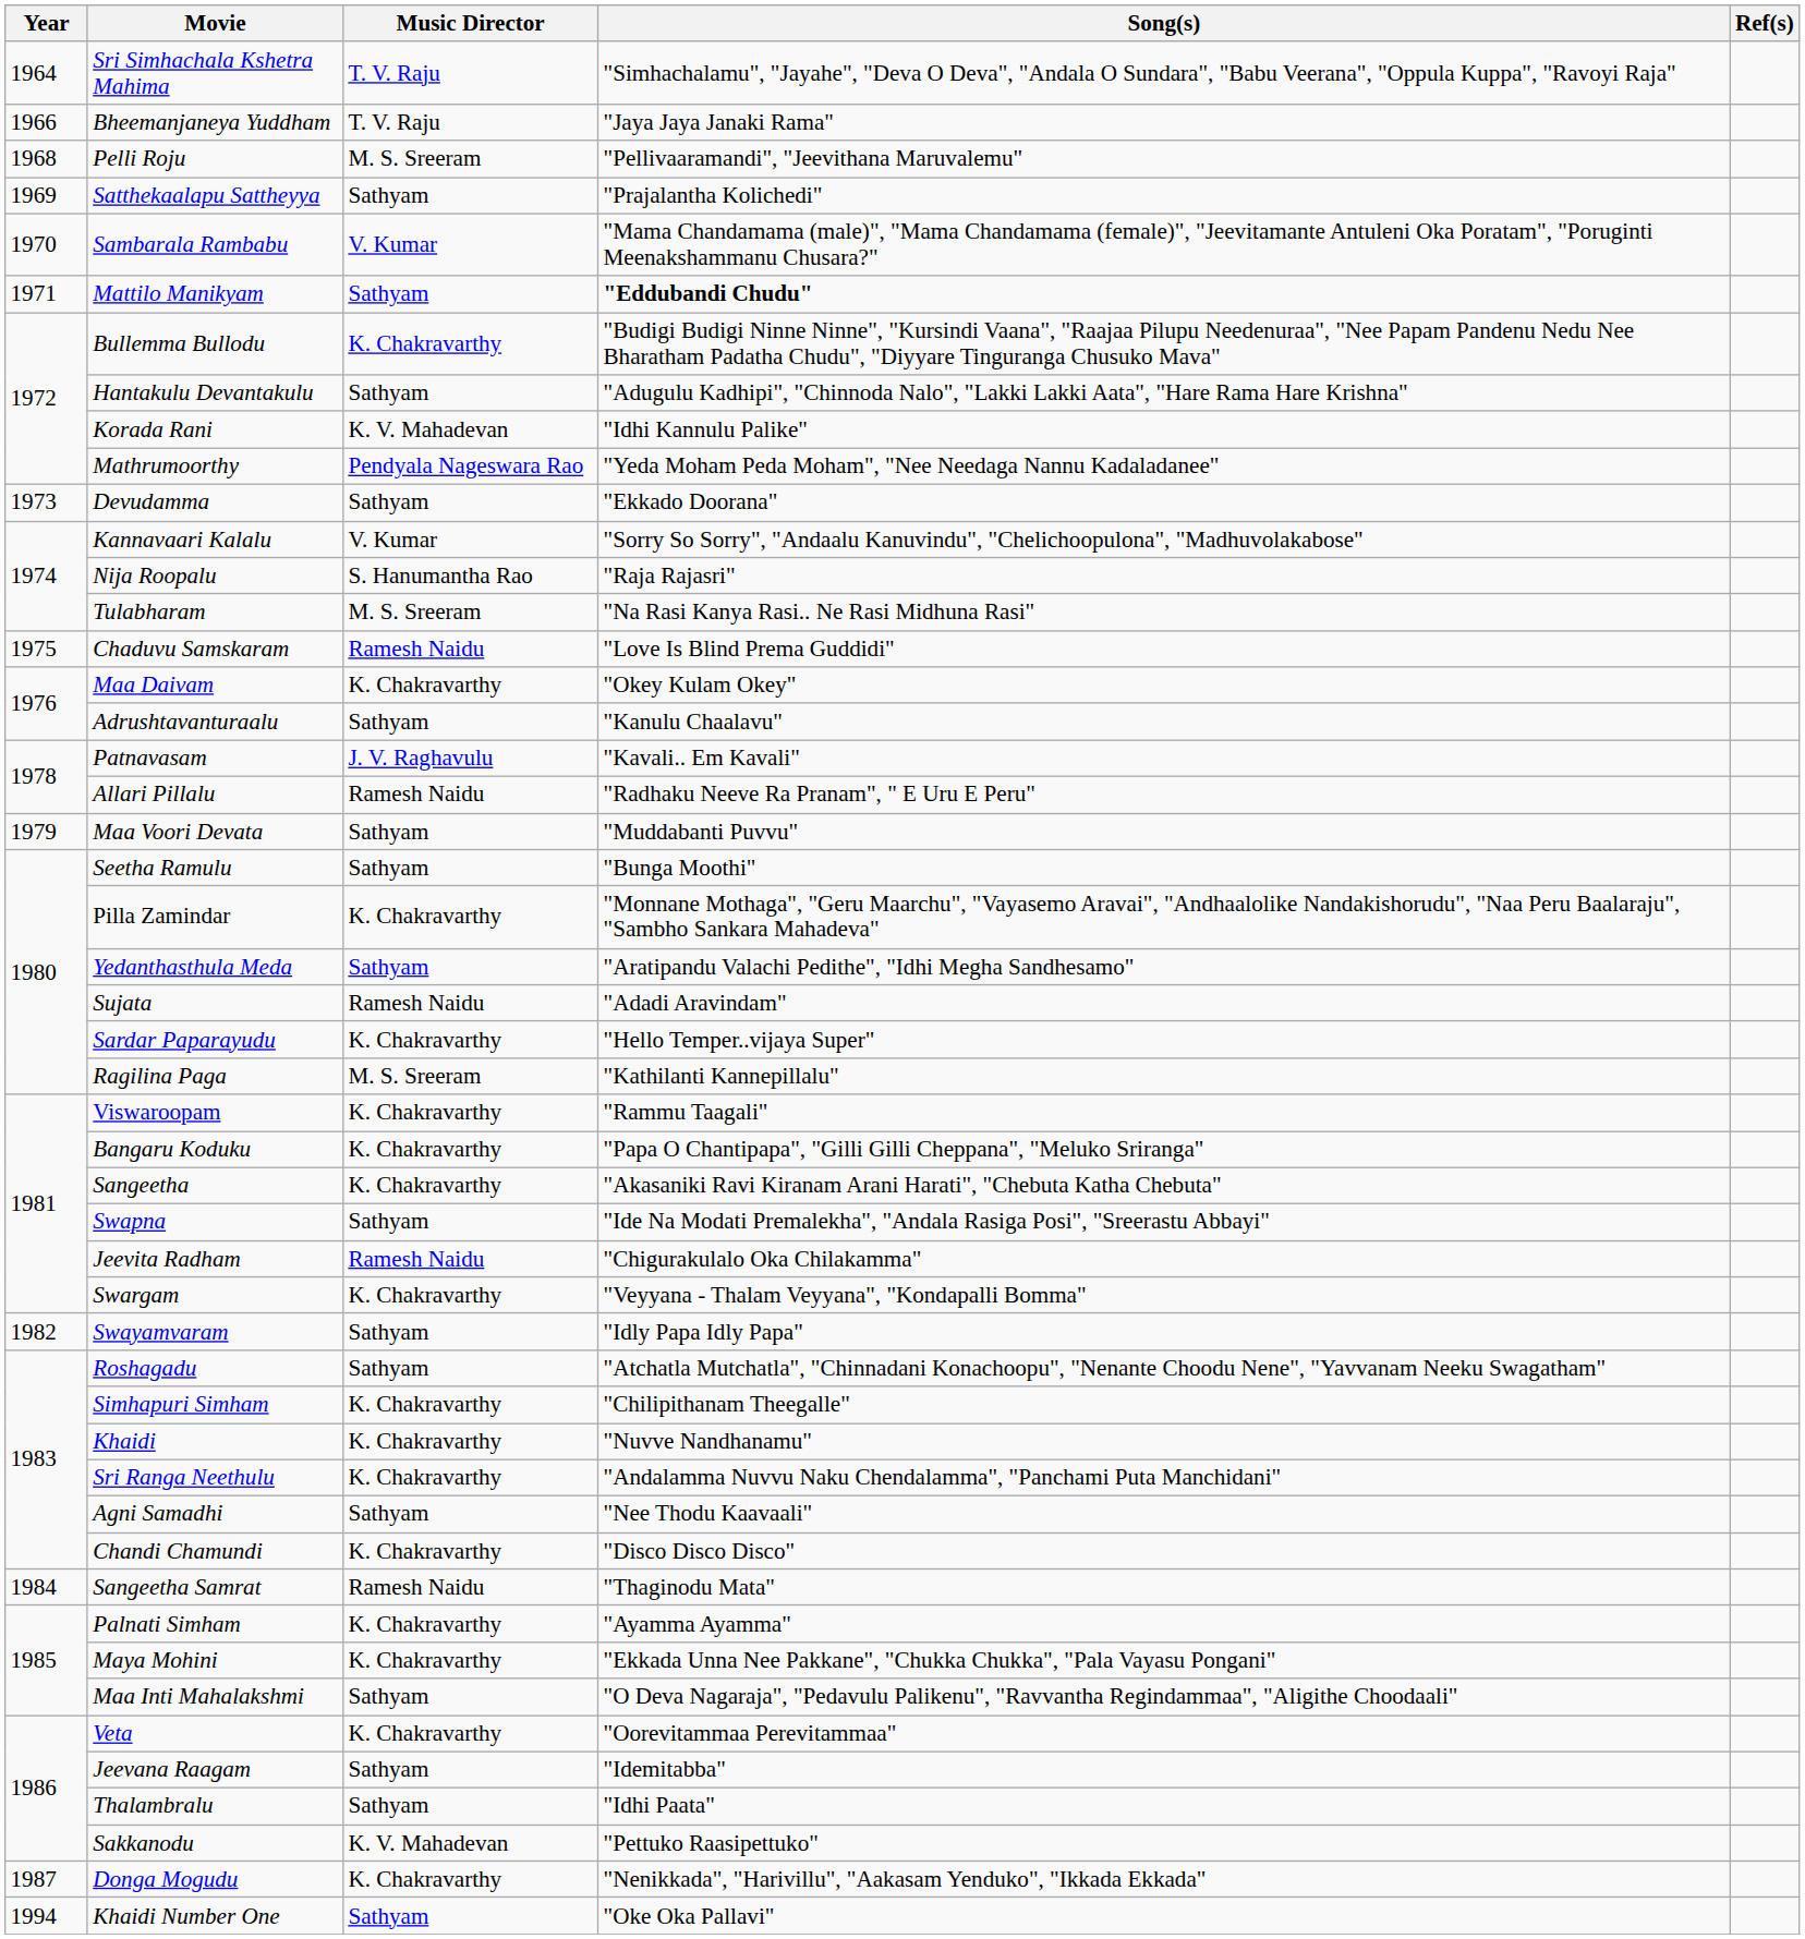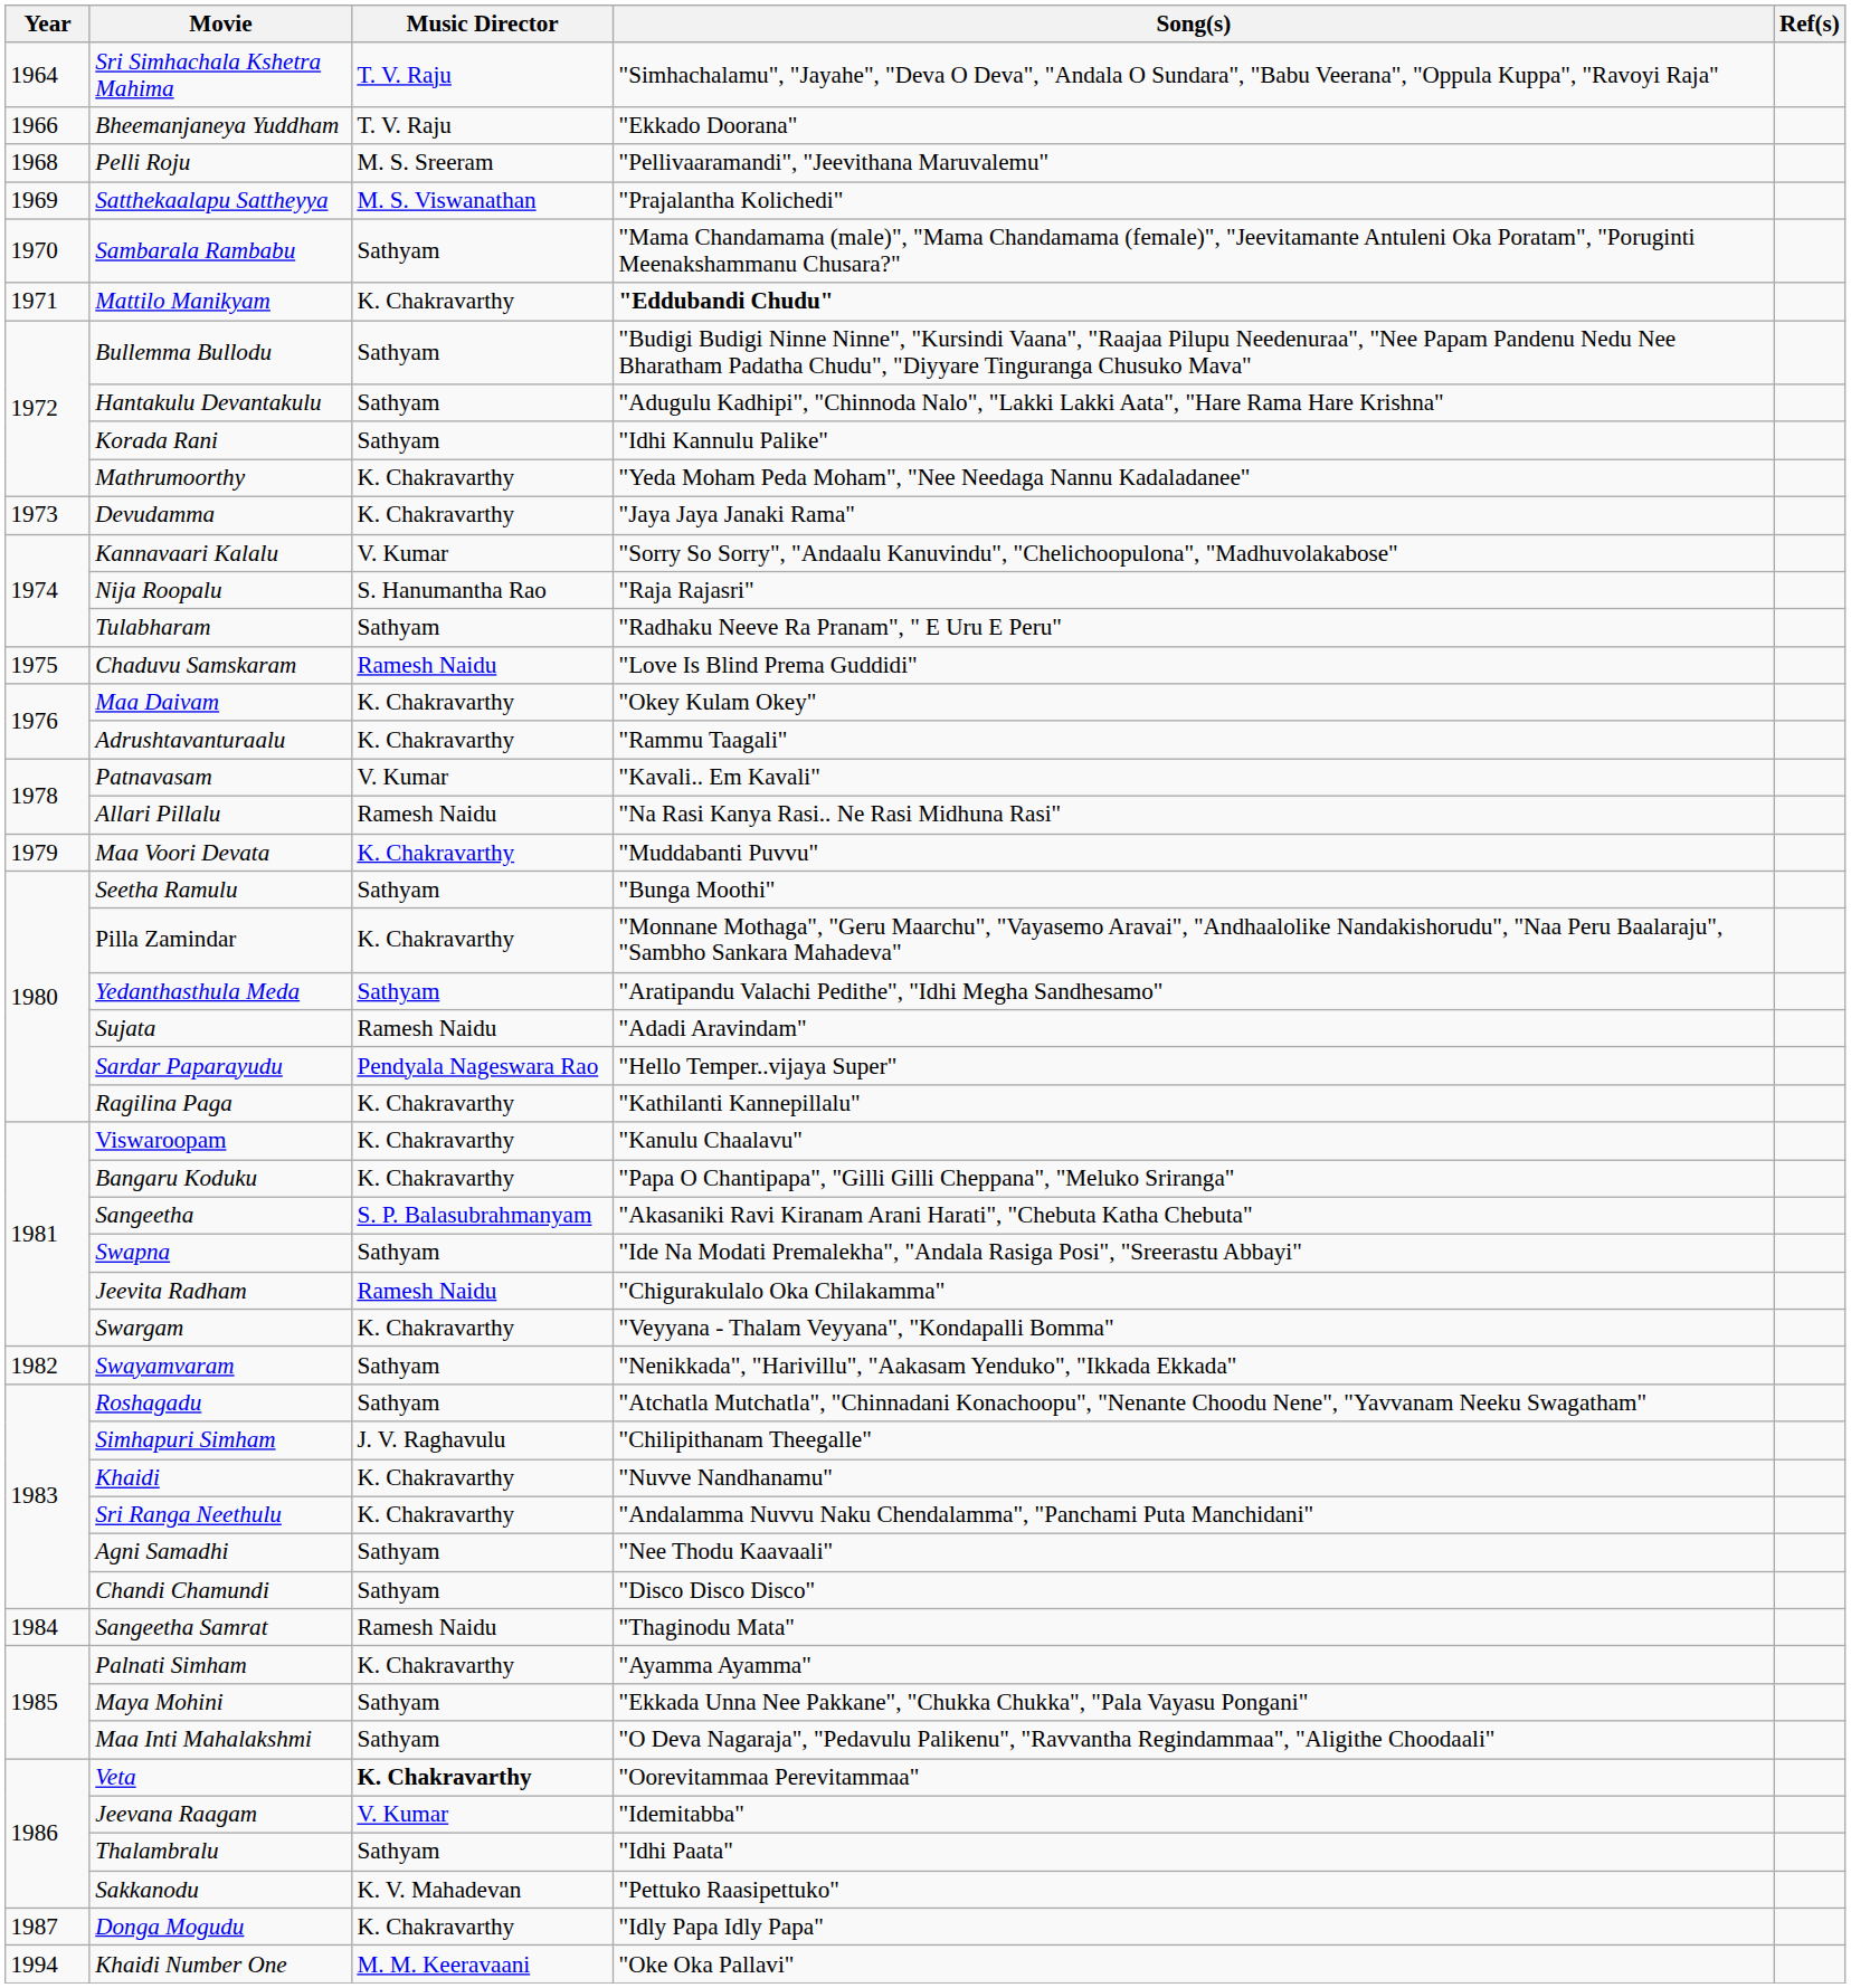Bheemanjaneya Yuddham | Song(s): "Jaya Jaya Janaki Rama" -> "Ekkado Doorana"
Satthekaalapu Sattheyya | Music Director: Sathyam -> M. S. Viswanathan
Sambarala Rambabu | Music Director: V. Kumar -> Sathyam
Mattilo Manikyam | Music Director: Sathyam -> K. Chakravarthy
Bullemma Bullodu | Music Director: K. Chakravarthy -> Sathyam
Korada Rani | Music Director: K. V. Mahadevan -> Sathyam
Mathrumoorthy | Music Director: Pendyala Nageswara Rao -> K. Chakravarthy
Devudamma | Music Director: Sathyam -> K. Chakravarthy
Devudamma | Song(s): "Ekkado Doorana" -> "Jaya Jaya Janaki Rama"
Tulabharam | Music Director: M. S. Sreeram -> Sathyam
Tulabharam | Song(s): "Na Rasi Kanya Rasi.. Ne Rasi Midhuna Rasi" -> "Radhaku Neeve Ra Pranam", " E Uru E Peru"
Adrushtavanturaalu | Music Director: Sathyam -> K. Chakravarthy
Adrushtavanturaalu | Song(s): "Kanulu Chaalavu" -> "Rammu Taagali"
Patnavasam | Music Director: J. V. Raghavulu -> V. Kumar
Allari Pillalu | Song(s): "Radhaku Neeve Ra Pranam", " E Uru E Peru" -> "Na Rasi Kanya Rasi.. Ne Rasi Midhuna Rasi"
Maa Voori Devata | Music Director: Sathyam -> K. Chakravarthy
Sardar Paparayudu | Music Director: K. Chakravarthy -> Pendyala Nageswara Rao
Ragilina Paga | Music Director: M. S. Sreeram -> K. Chakravarthy
Viswaroopam | Song(s): "Rammu Taagali" -> "Kanulu Chaalavu"
Sangeetha | Music Director: K. Chakravarthy -> S. P. Balasubrahmanyam
Swayamvaram | Song(s): "Idly Papa Idly Papa" -> "Nenikkada", "Harivillu", "Aakasam Yenduko", "Ikkada Ekkada"
Simhapuri Simham | Music Director: K. Chakravarthy -> J. V. Raghavulu
Chandi Chamundi | Music Director: K. Chakravarthy -> Sathyam
Maya Mohini | Music Director: K. Chakravarthy -> Sathyam
Veta | Music Director: normal -> bold
Jeevana Raagam | Music Director: Sathyam -> V. Kumar
Donga Mogudu | Song(s): "Nenikkada", "Harivillu", "Aakasam Yenduko", "Ikkada Ekkada" -> "Idly Papa Idly Papa"
Khaidi Number One | Music Director: Sathyam -> M. M. Keeravaani
